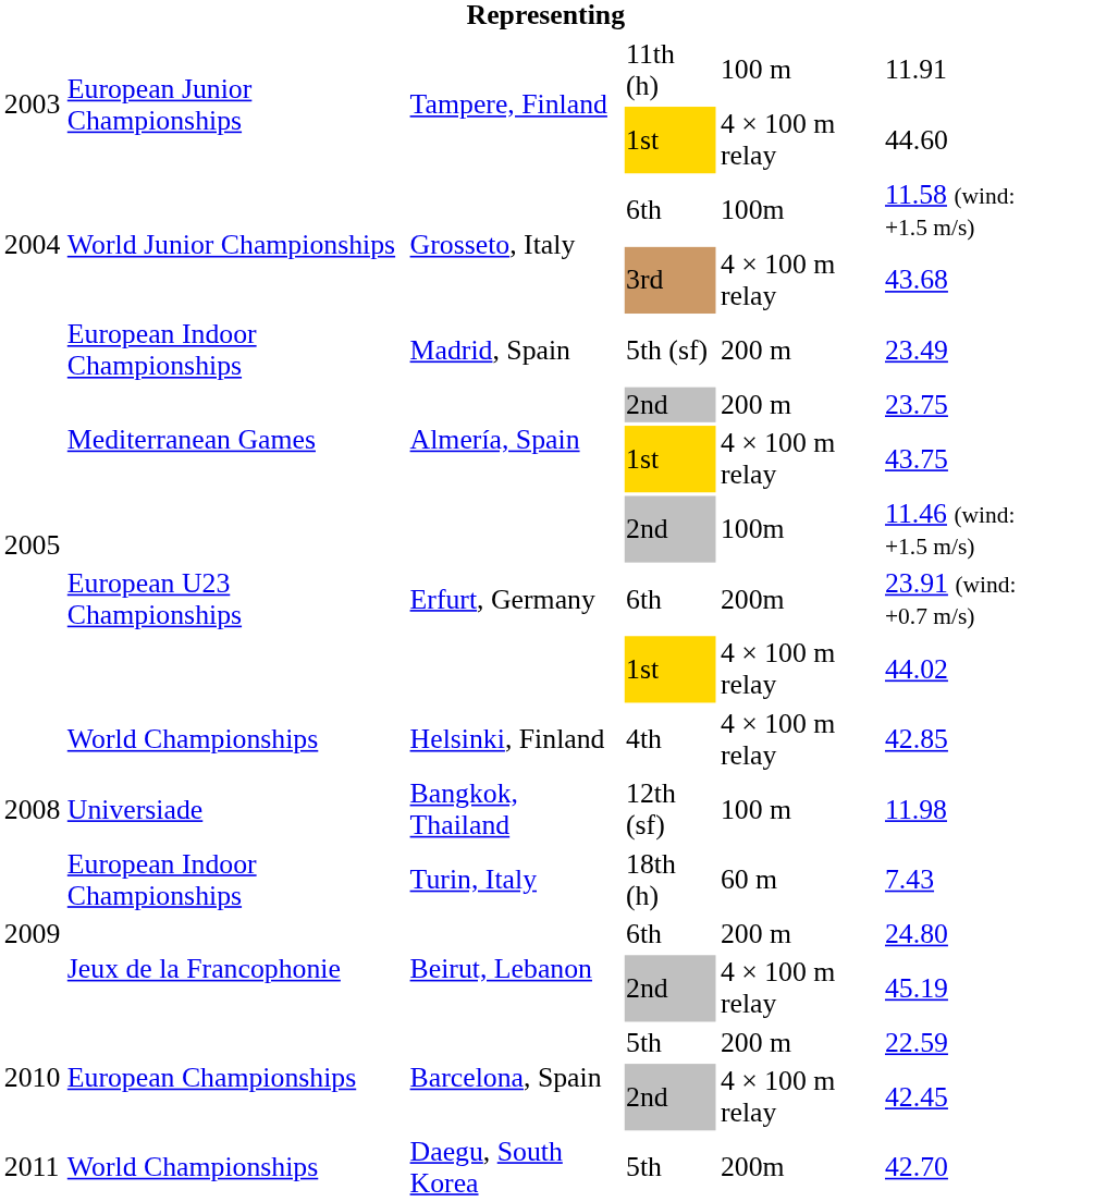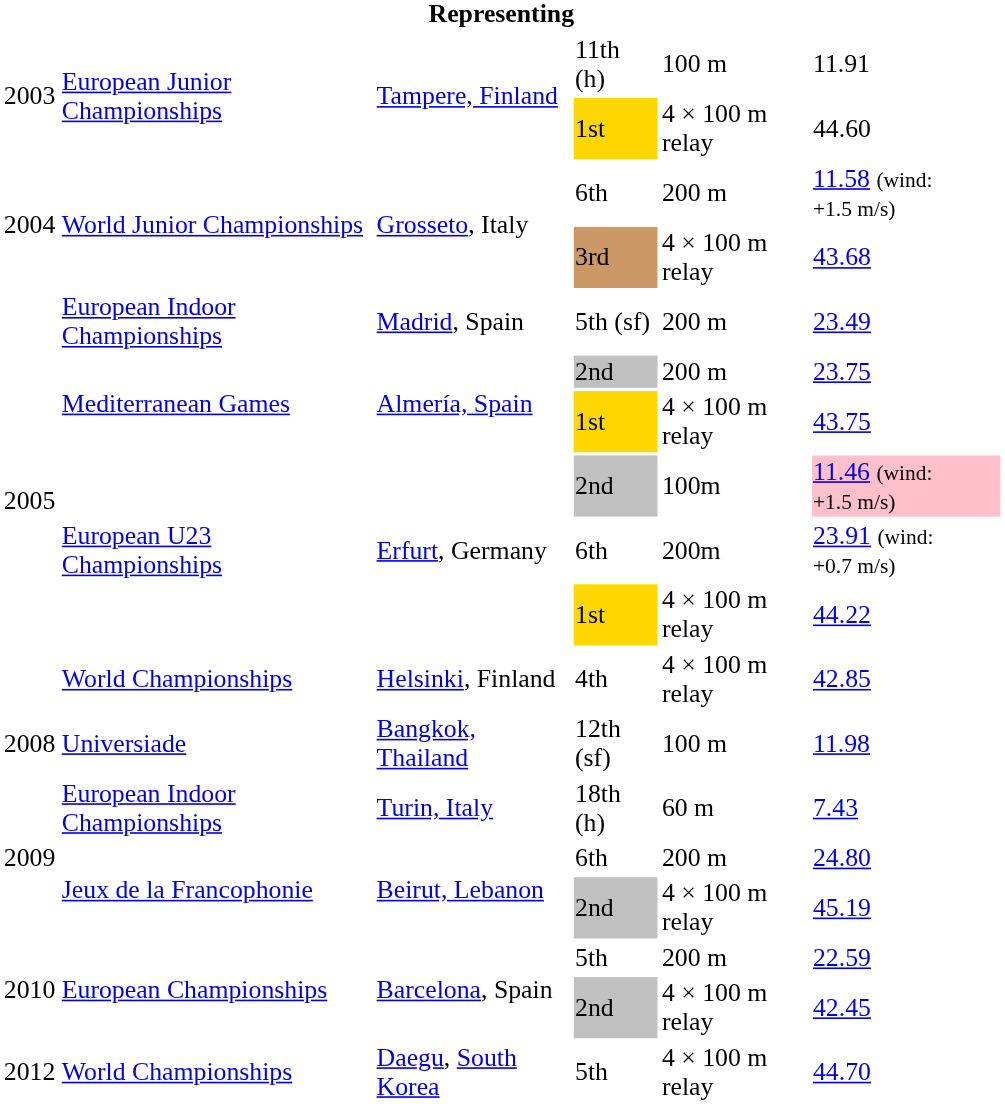Grosseto, Italy / 6th | column 5: 100m -> 200 m
Erfurt, Germany / 2nd | column 6: no background -> pink background
Erfurt, Germany / 1st | column 6: 44.02 -> 44.22
Daegu, South Korea | column 1: 2011 -> 2012
Daegu, South Korea | column 5: 200m -> 4 × 100 m relay
Daegu, South Korea | column 6: 42.70 -> 44.70
